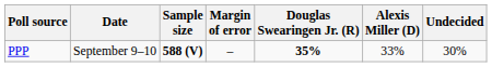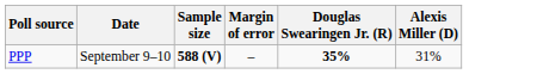- column: Undecided | 30%
PPP | Alexis Miller (D): 33% -> 31%
